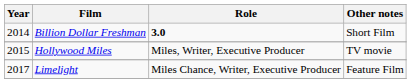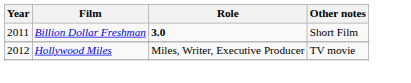Billion Dollar Freshman | Year: 2014 -> 2011
Hollywood Miles | Year: 2015 -> 2012
- row: 2017 | Limelight | Miles Chance, Writer, Executive Producer | Feature Film
